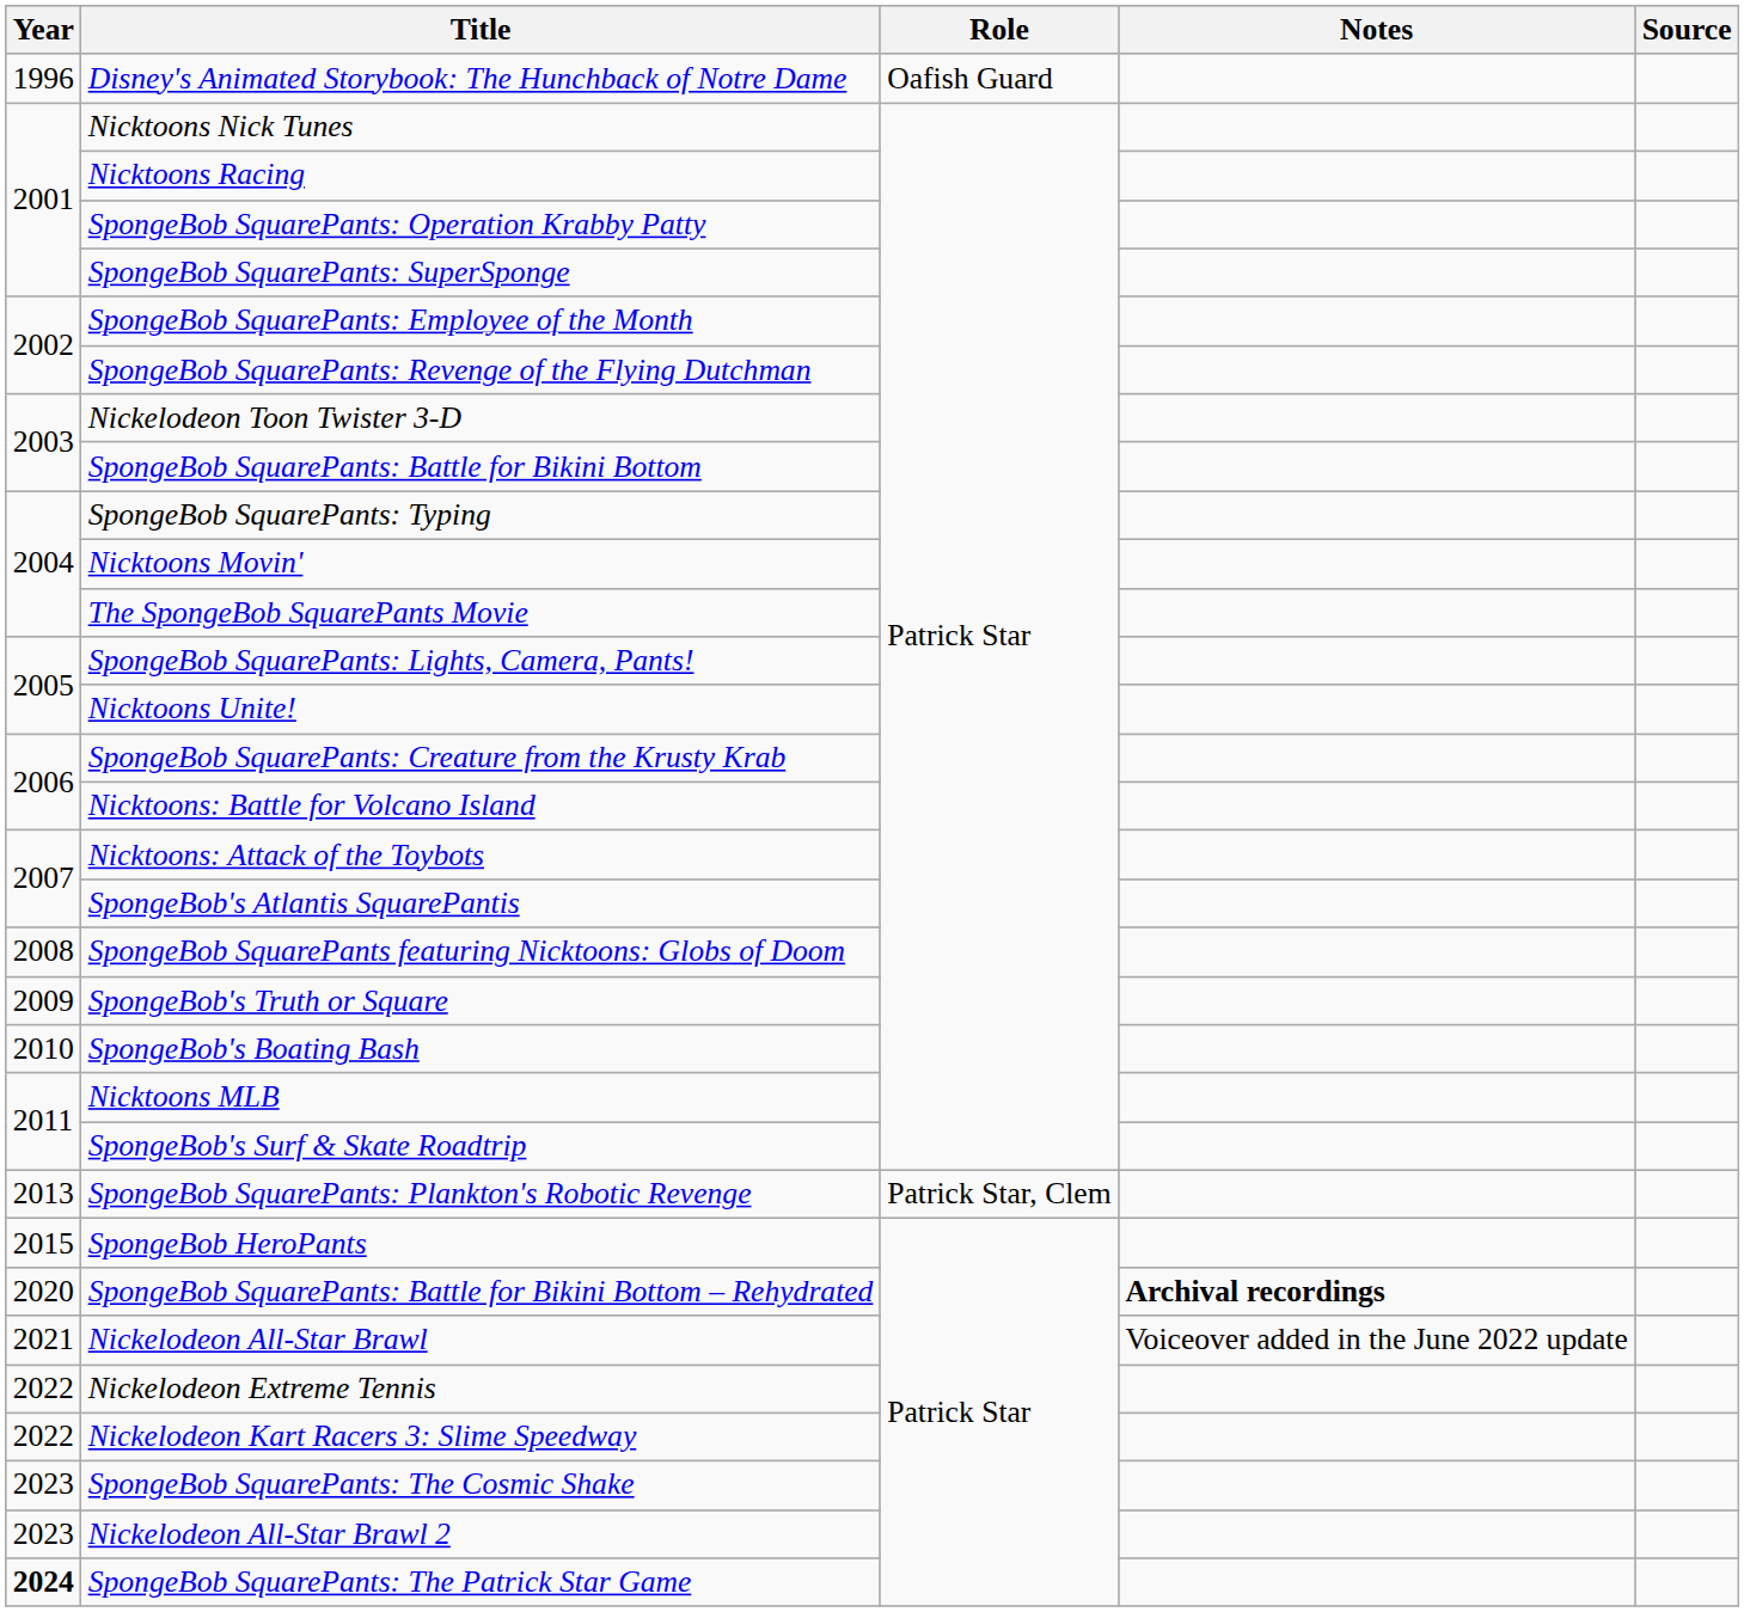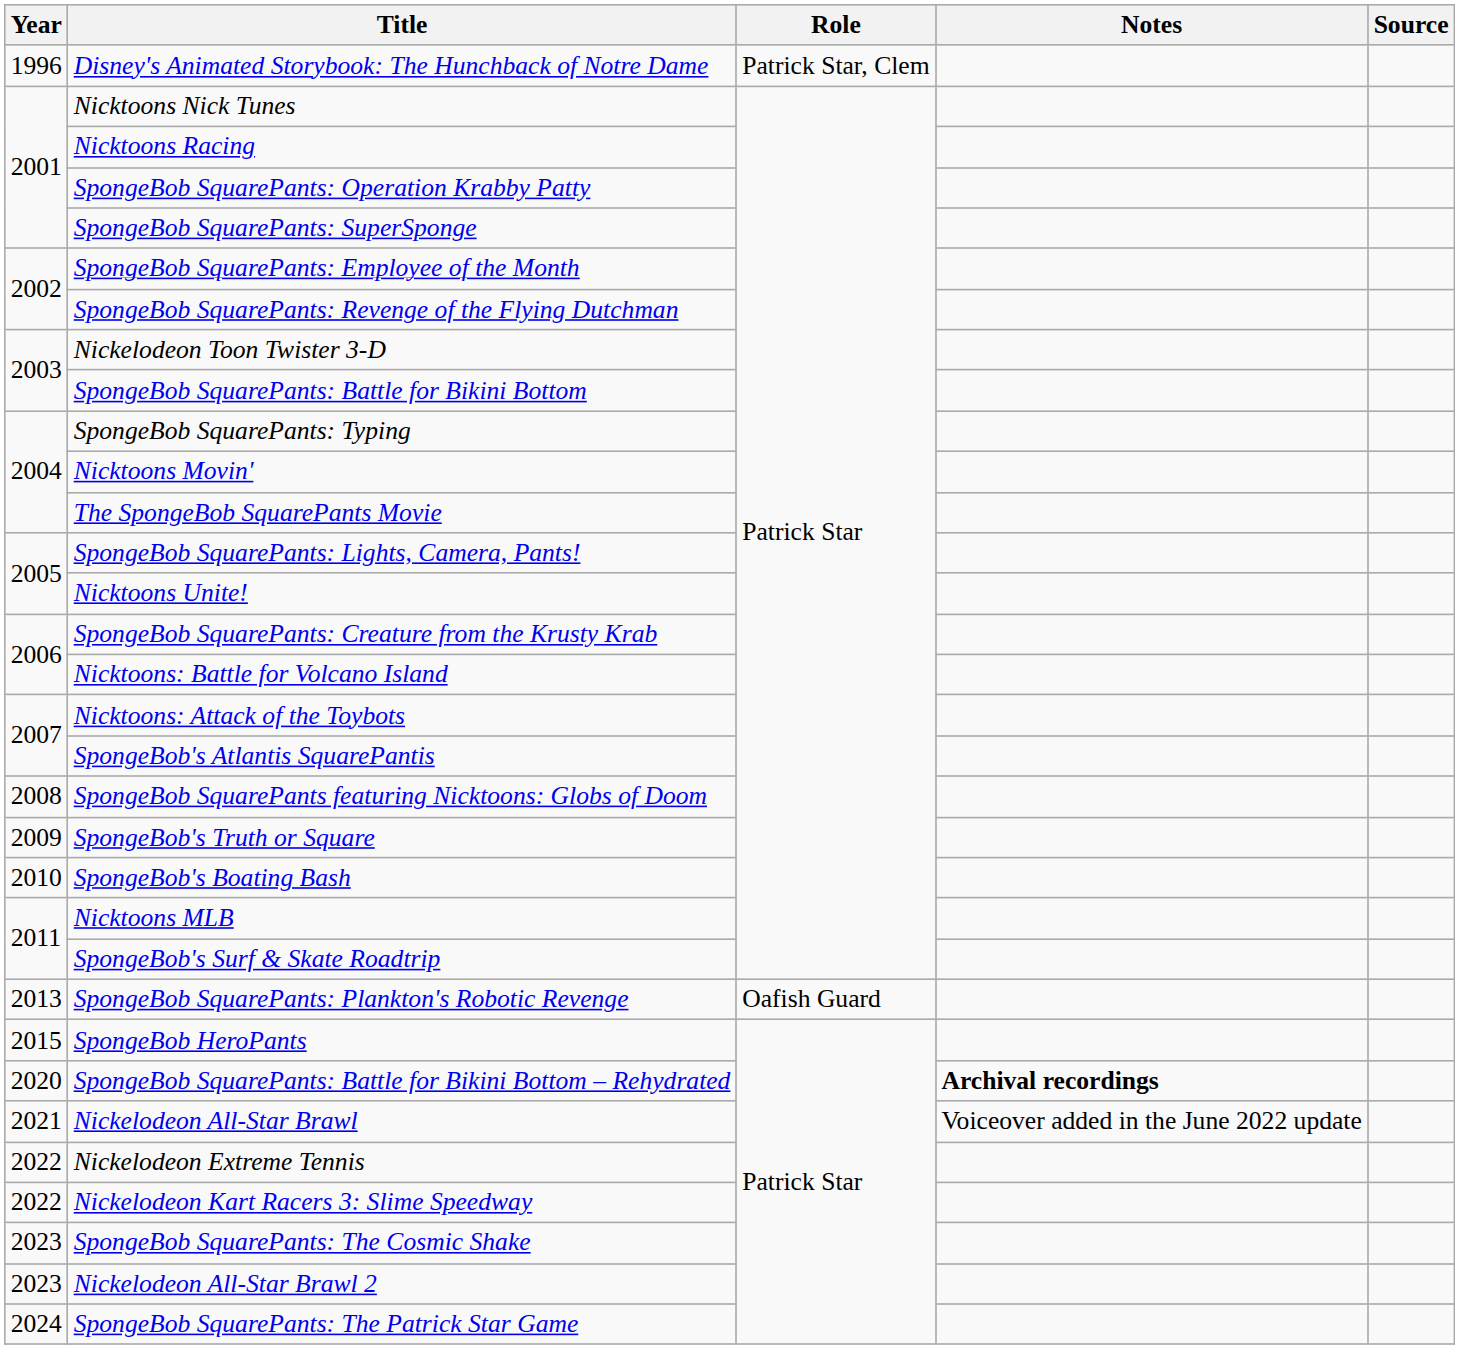Disney's Animated Storybook: The Hunchback of Notre Dame | Role: Oafish Guard -> Patrick Star, Clem
SpongeBob SquarePants: Plankton's Robotic Revenge | Role: Patrick Star, Clem -> Oafish Guard
SpongeBob SquarePants: The Patrick Star Game | Year: bold -> normal
